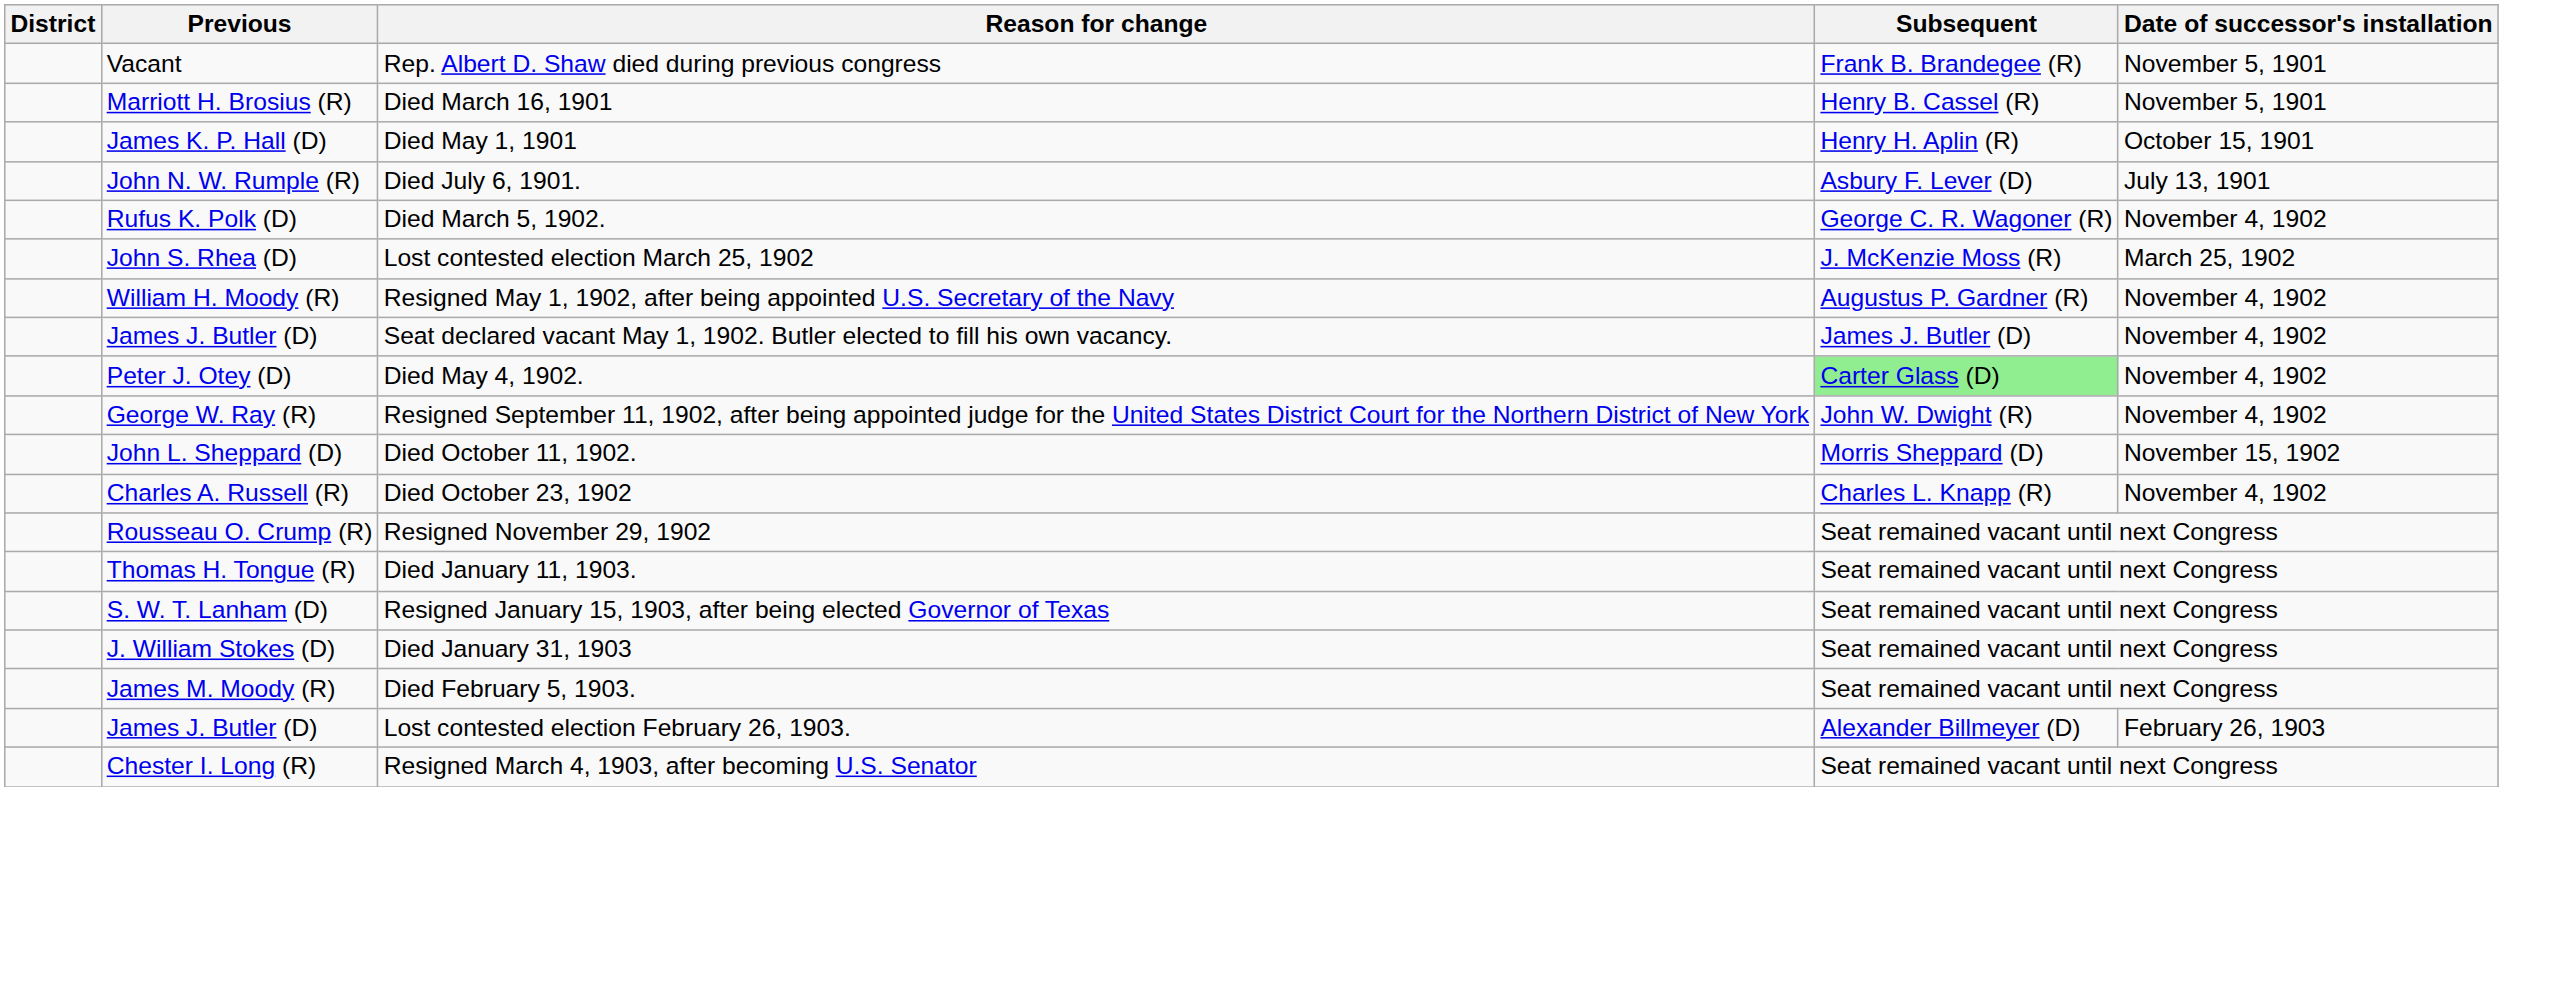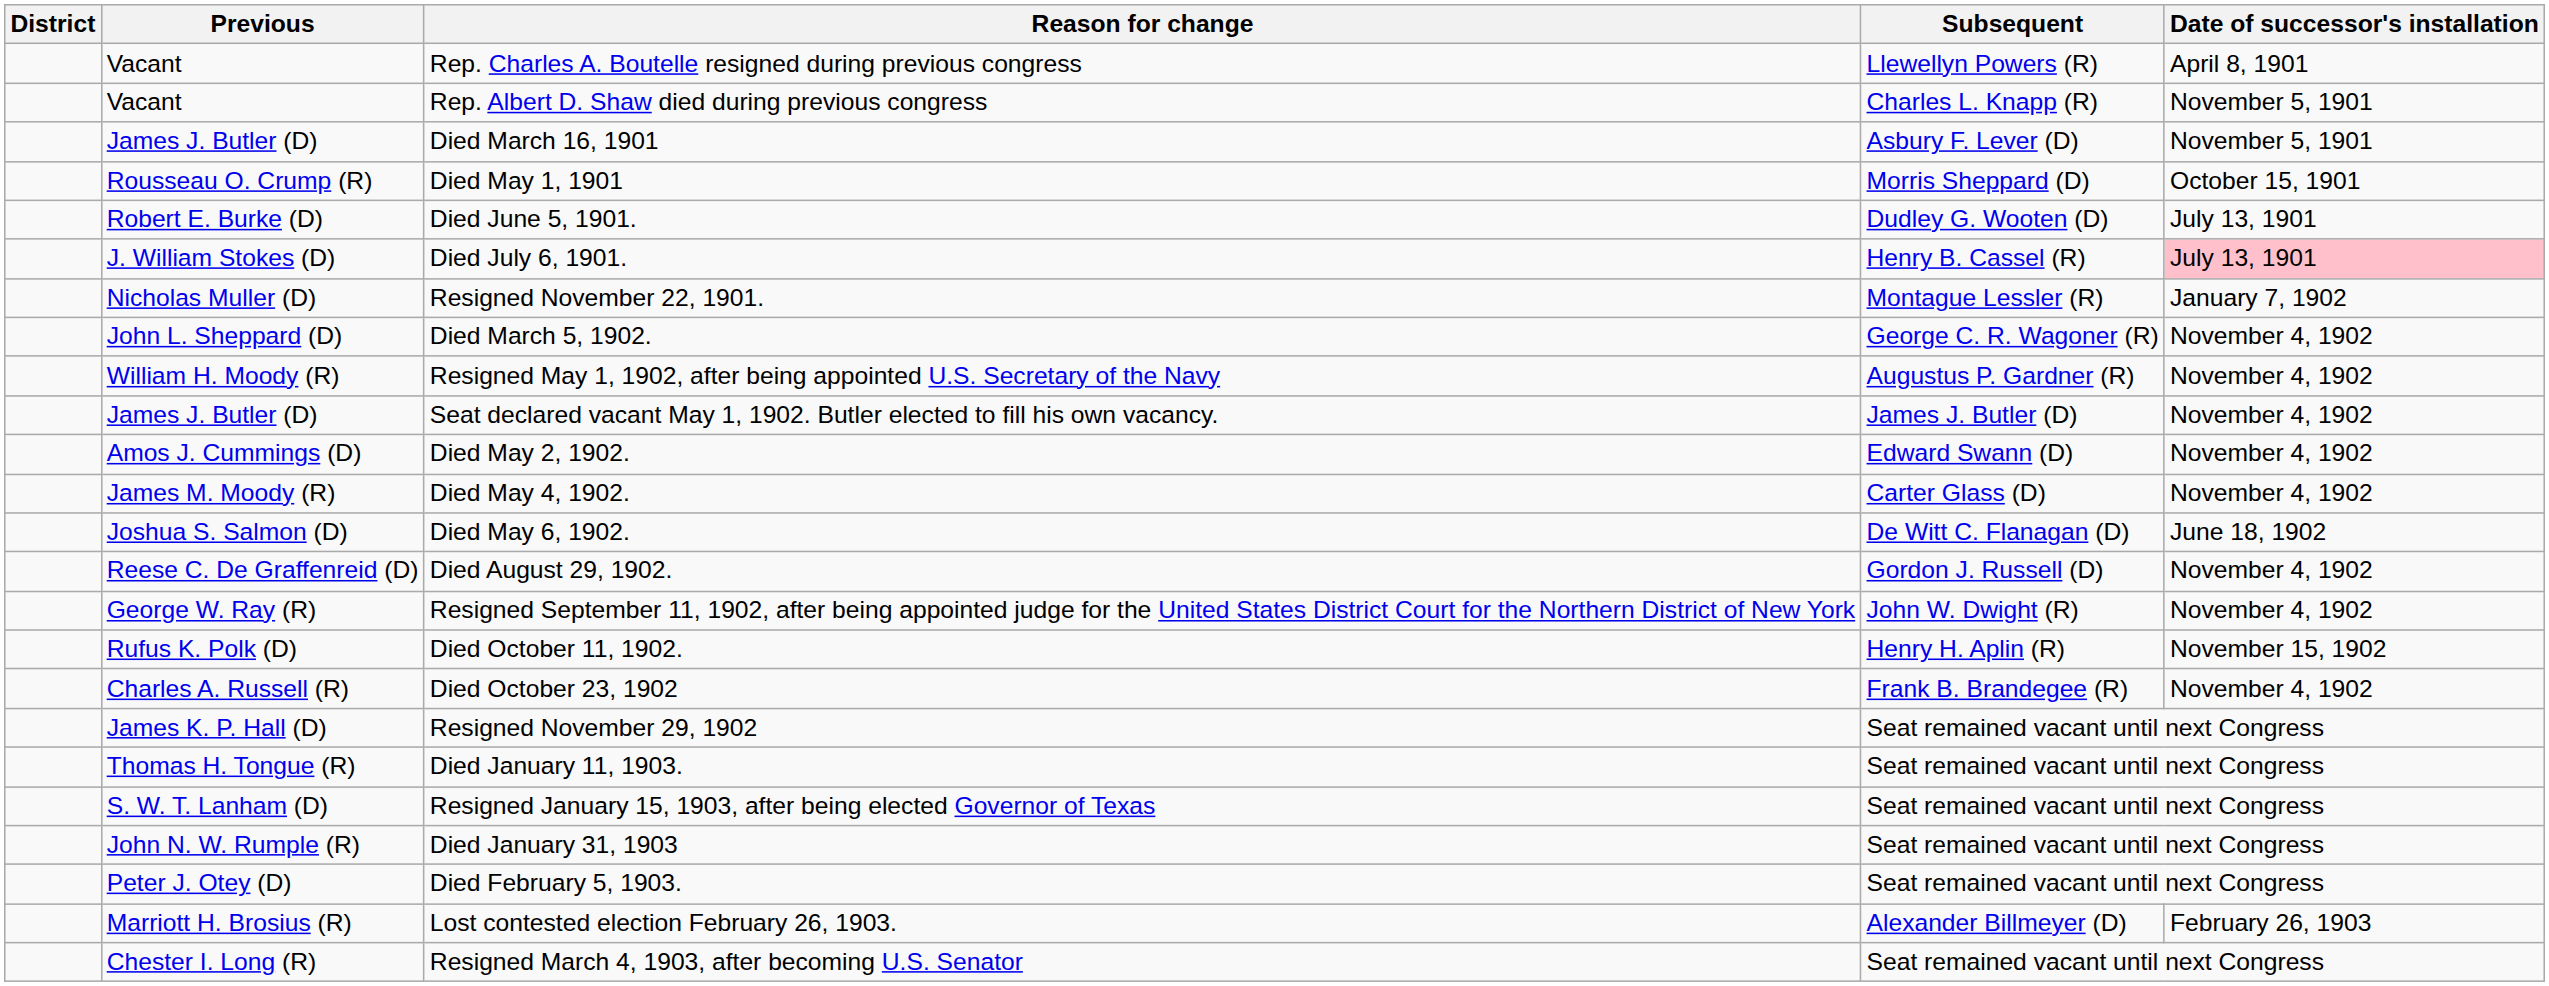+ row: Vacant | Rep. Charles A. Boutelle resigned during previous congress | Llewellyn Powers (R) | April 8, 1901
Rep. Albert D. Shaw died during previous congress | Subsequent: Frank B. Brandegee (R) -> Charles L. Knapp (R)
Died March 16, 1901 | Previous: Marriott H. Brosius (R) -> James J. Butler (D)
Died March 16, 1901 | Subsequent: Henry B. Cassel (R) -> Asbury F. Lever (D)
Died May 1, 1901 | Previous: James K. P. Hall (D) -> Rousseau O. Crump (R)
Died May 1, 1901 | Subsequent: Henry H. Aplin (R) -> Morris Sheppard (D)
+ row: Robert E. Burke (D) | Died June 5, 1901. | Dudley G. Wooten (D) | July 13, 1901
Died July 6, 1901. | Previous: John N. W. Rumple (R) -> J. William Stokes (D)
Died July 6, 1901. | Subsequent: Asbury F. Lever (D) -> Henry B. Cassel (R)
Died July 6, 1901. | Date of successor's installation: no background -> pink background
+ row: Nicholas Muller (D) | Resigned November 22, 1901. | Montague Lessler (R) | January 7, 1902
Died March 5, 1902. | Previous: Rufus K. Polk (D) -> John L. Sheppard (D)
- row: John S. Rhea (D) | Lost contested election March 25, 1902 | J. McKenzie Moss (R) | March 25, 1902
+ row: Amos J. Cummings (D) | Died May 2, 1902. | Edward Swann (D) | November 4, 1902
Died May 4, 1902. | Previous: Peter J. Otey (D) -> James M. Moody (R)
Died May 4, 1902. | Subsequent: lightgreen background -> no background
+ row: Joshua S. Salmon (D) | Died May 6, 1902. | De Witt C. Flanagan (D) | June 18, 1902
+ row: Reese C. De Graffenreid (D) | Died August 29, 1902. | Gordon J. Russell (D) | November 4, 1902
Died October 11, 1902. | Previous: John L. Sheppard (D) -> Rufus K. Polk (D)
Died October 11, 1902. | Subsequent: Morris Sheppard (D) -> Henry H. Aplin (R)
Died October 23, 1902 | Subsequent: Charles L. Knapp (R) -> Frank B. Brandegee (R)
Resigned November 29, 1902 | Previous: Rousseau O. Crump (R) -> James K. P. Hall (D)
Died January 31, 1903 | Previous: J. William Stokes (D) -> John N. W. Rumple (R)
Died February 5, 1903. | Previous: James M. Moody (R) -> Peter J. Otey (D)
Lost contested election February 26, 1903. | Previous: James J. Butler (D) -> Marriott H. Brosius (R)
